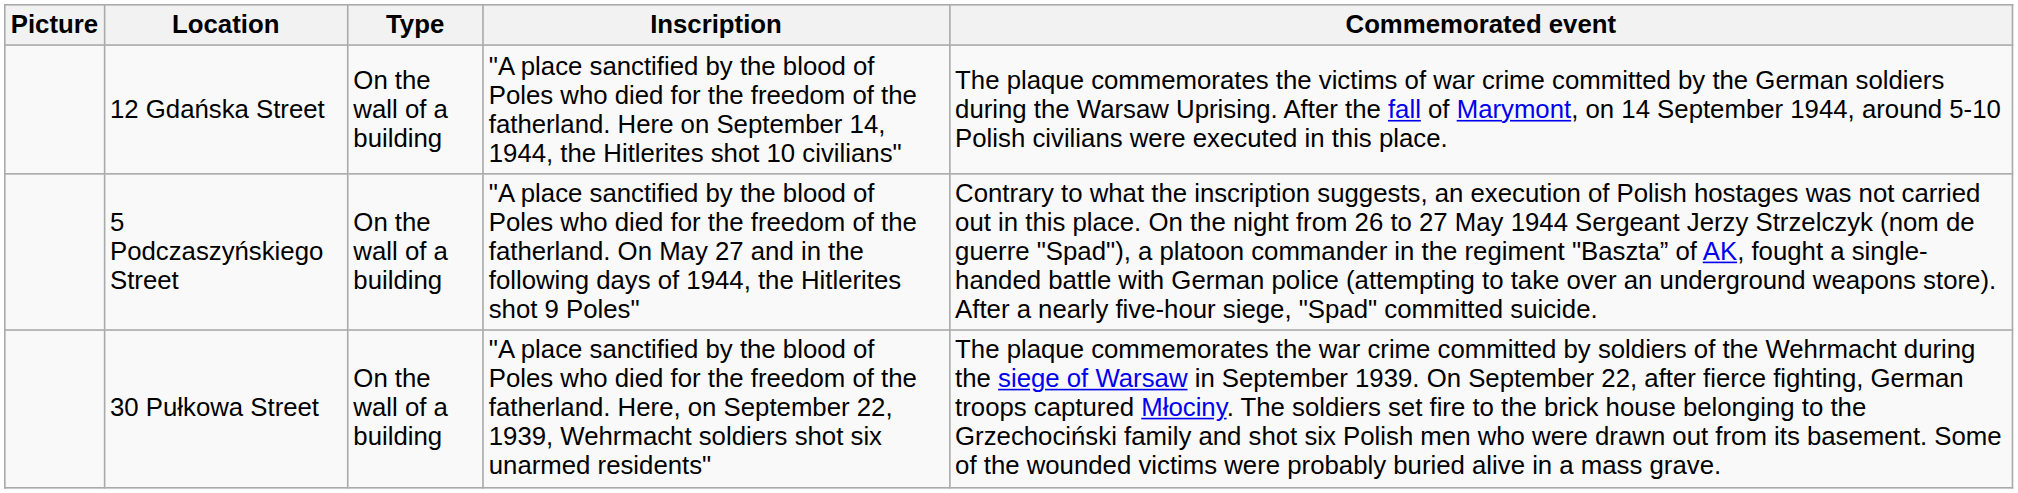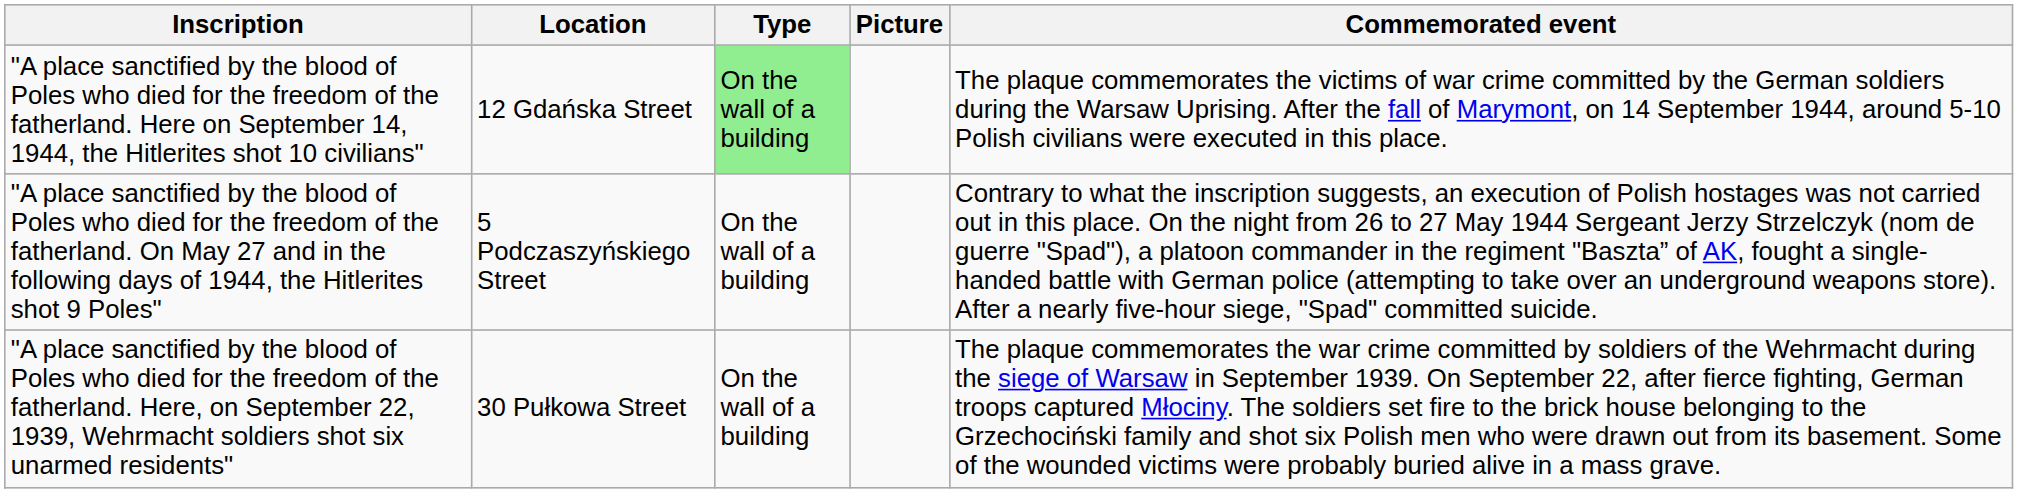columns swapped: Picture <-> Inscription
12 Gdańska Street | Type: no background -> lightgreen background
